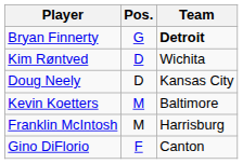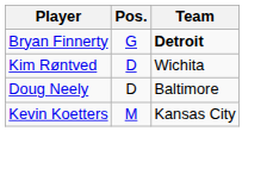Doug Neely | Team: Kansas City -> Baltimore
Kevin Koetters | Team: Baltimore -> Kansas City
- row: Franklin McIntosh | M | Harrisburg
- row: Gino DiFlorio | F | Canton
